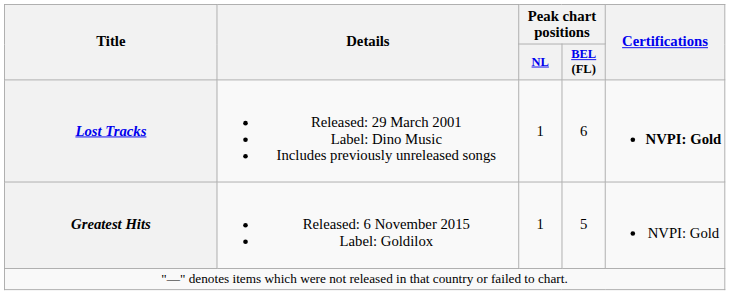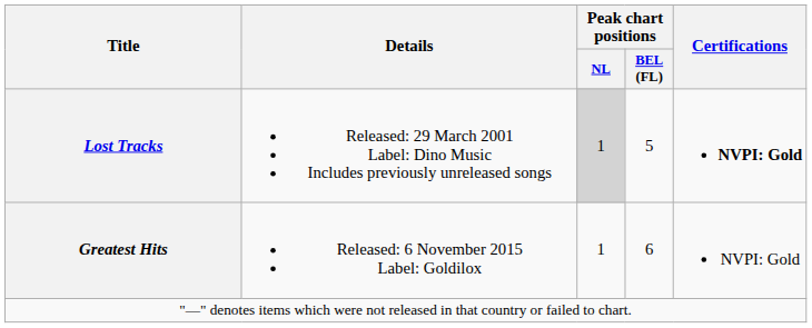Lost Tracks | Peak chart positions / NL: no background -> lightgrey background
Lost Tracks | Peak chart positions / BEL (FL): 6 -> 5
Greatest Hits | Peak chart positions / BEL (FL): 5 -> 6
